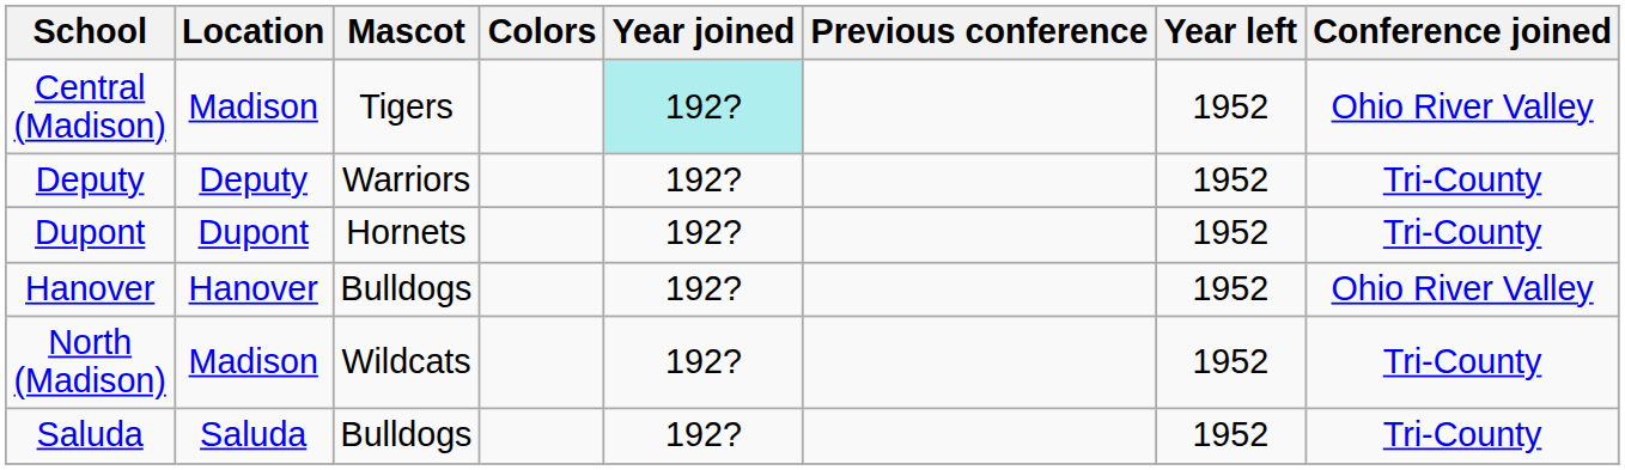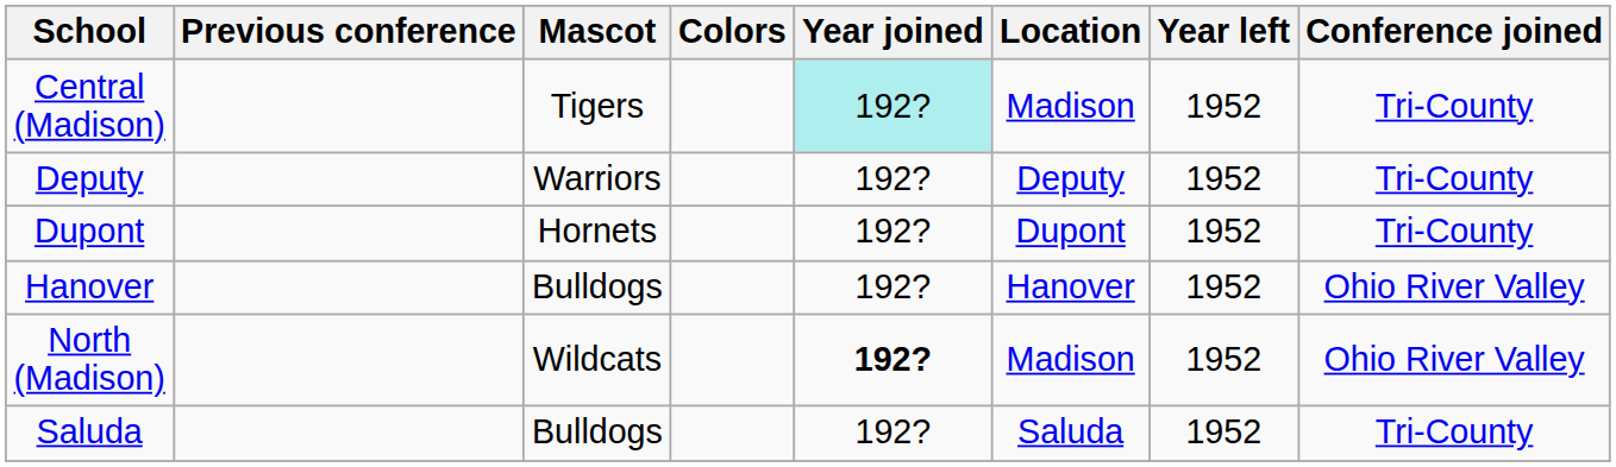columns swapped: Location <-> Previous conference
Central (Madison) | Conference joined: Ohio River Valley -> Tri-County
North (Madison) | Year joined: normal -> bold
North (Madison) | Conference joined: Tri-County -> Ohio River Valley
